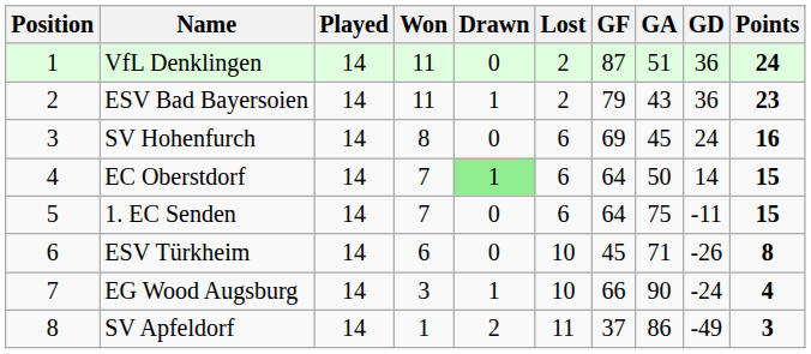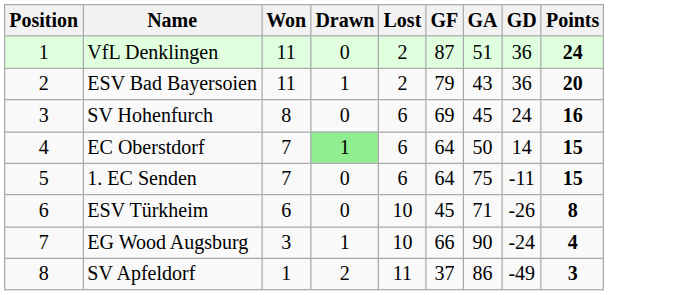- column: Played | 14 | 14 | 14 | 14 | 14 | 14 | 14 | 14
ESV Bad Bayersoien | Points: 23 -> 20
